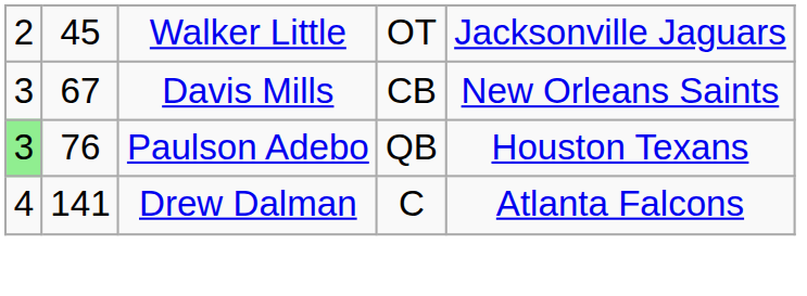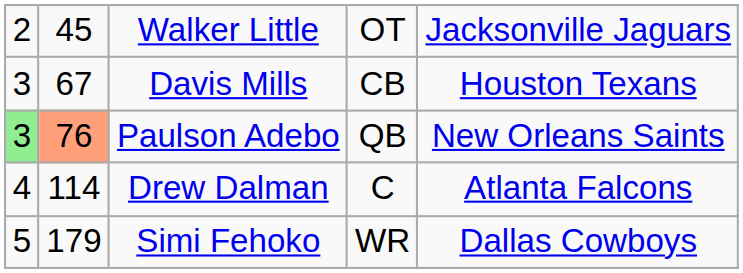Davis Mills | column 5: New Orleans Saints -> Houston Texans
Paulson Adebo | column 2: no background -> lightsalmon background
Paulson Adebo | column 5: Houston Texans -> New Orleans Saints
Drew Dalman | column 2: 141 -> 114
+ row: 5 | 179 | Simi Fehoko | WR | Dallas Cowboys
